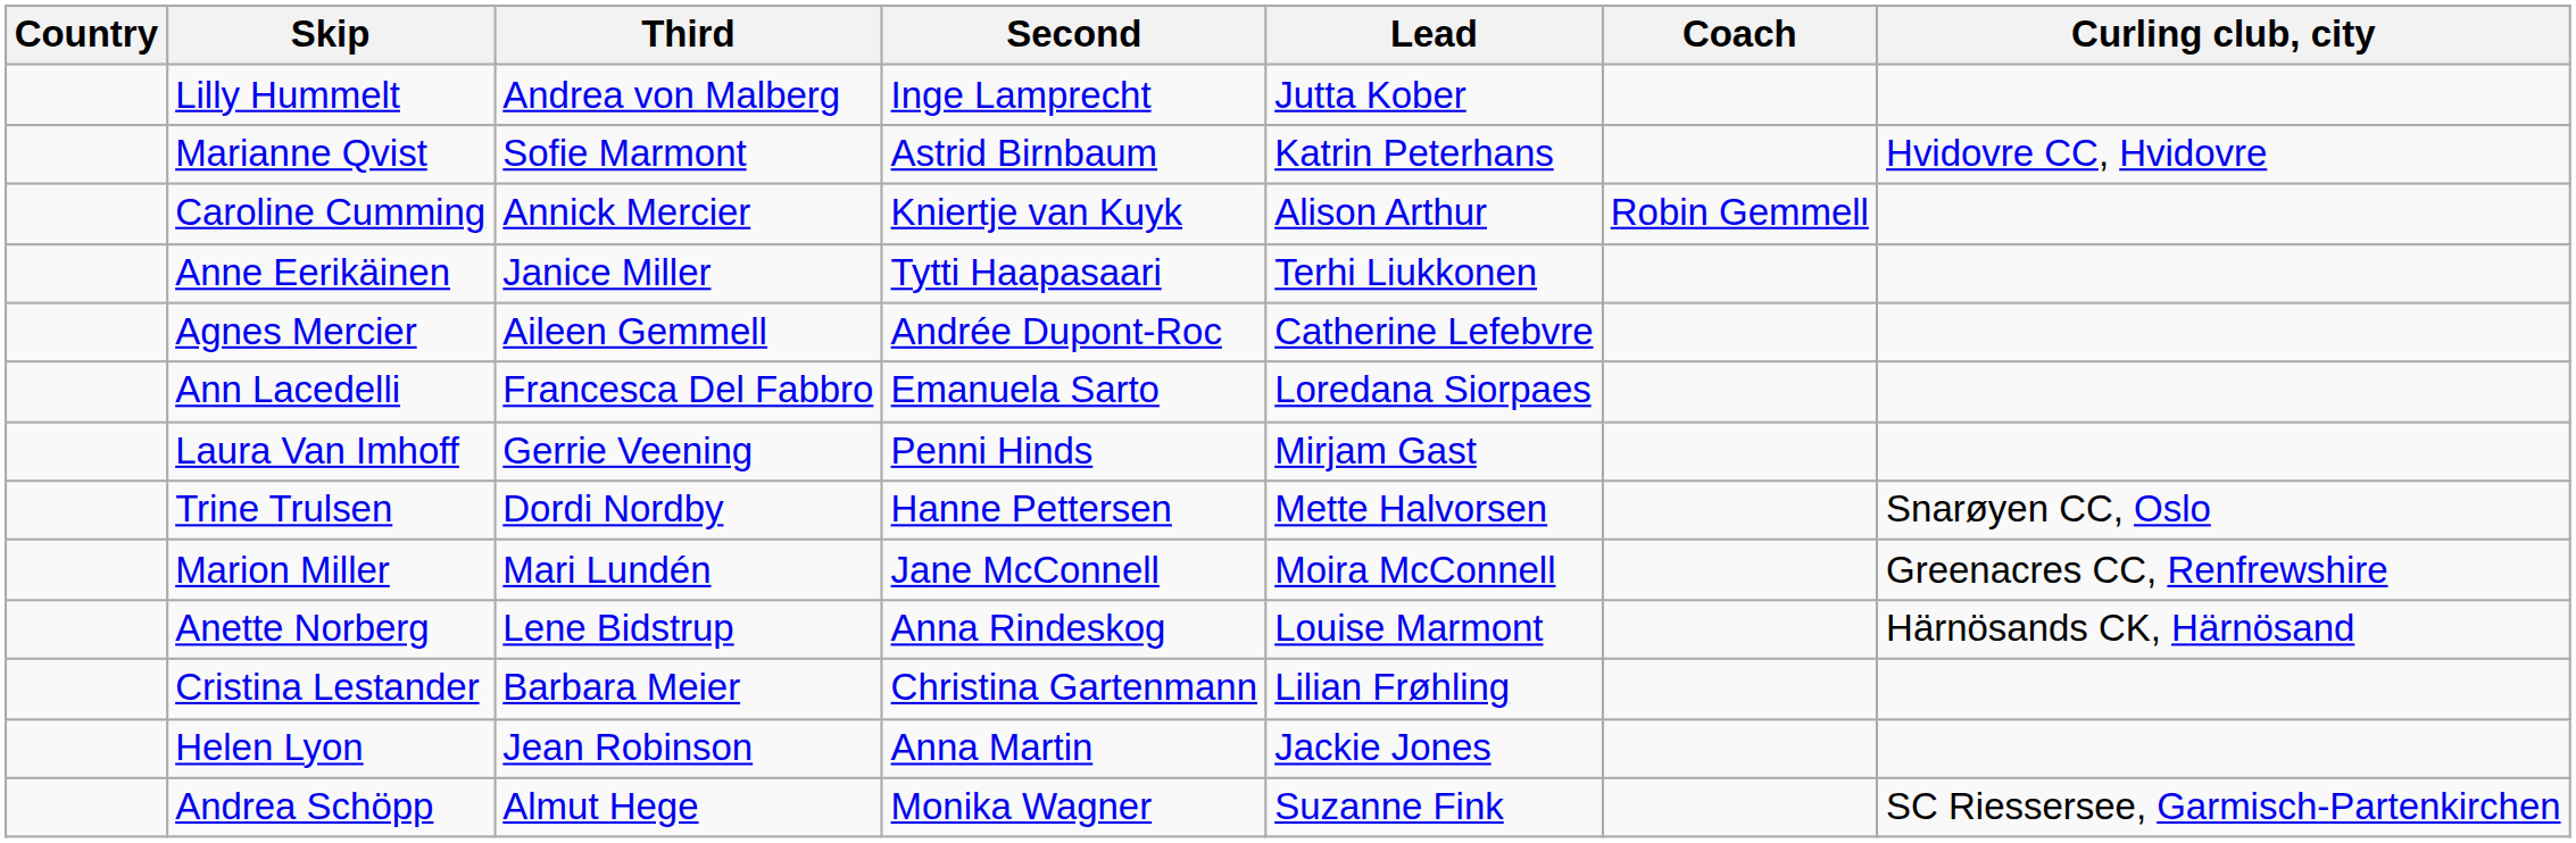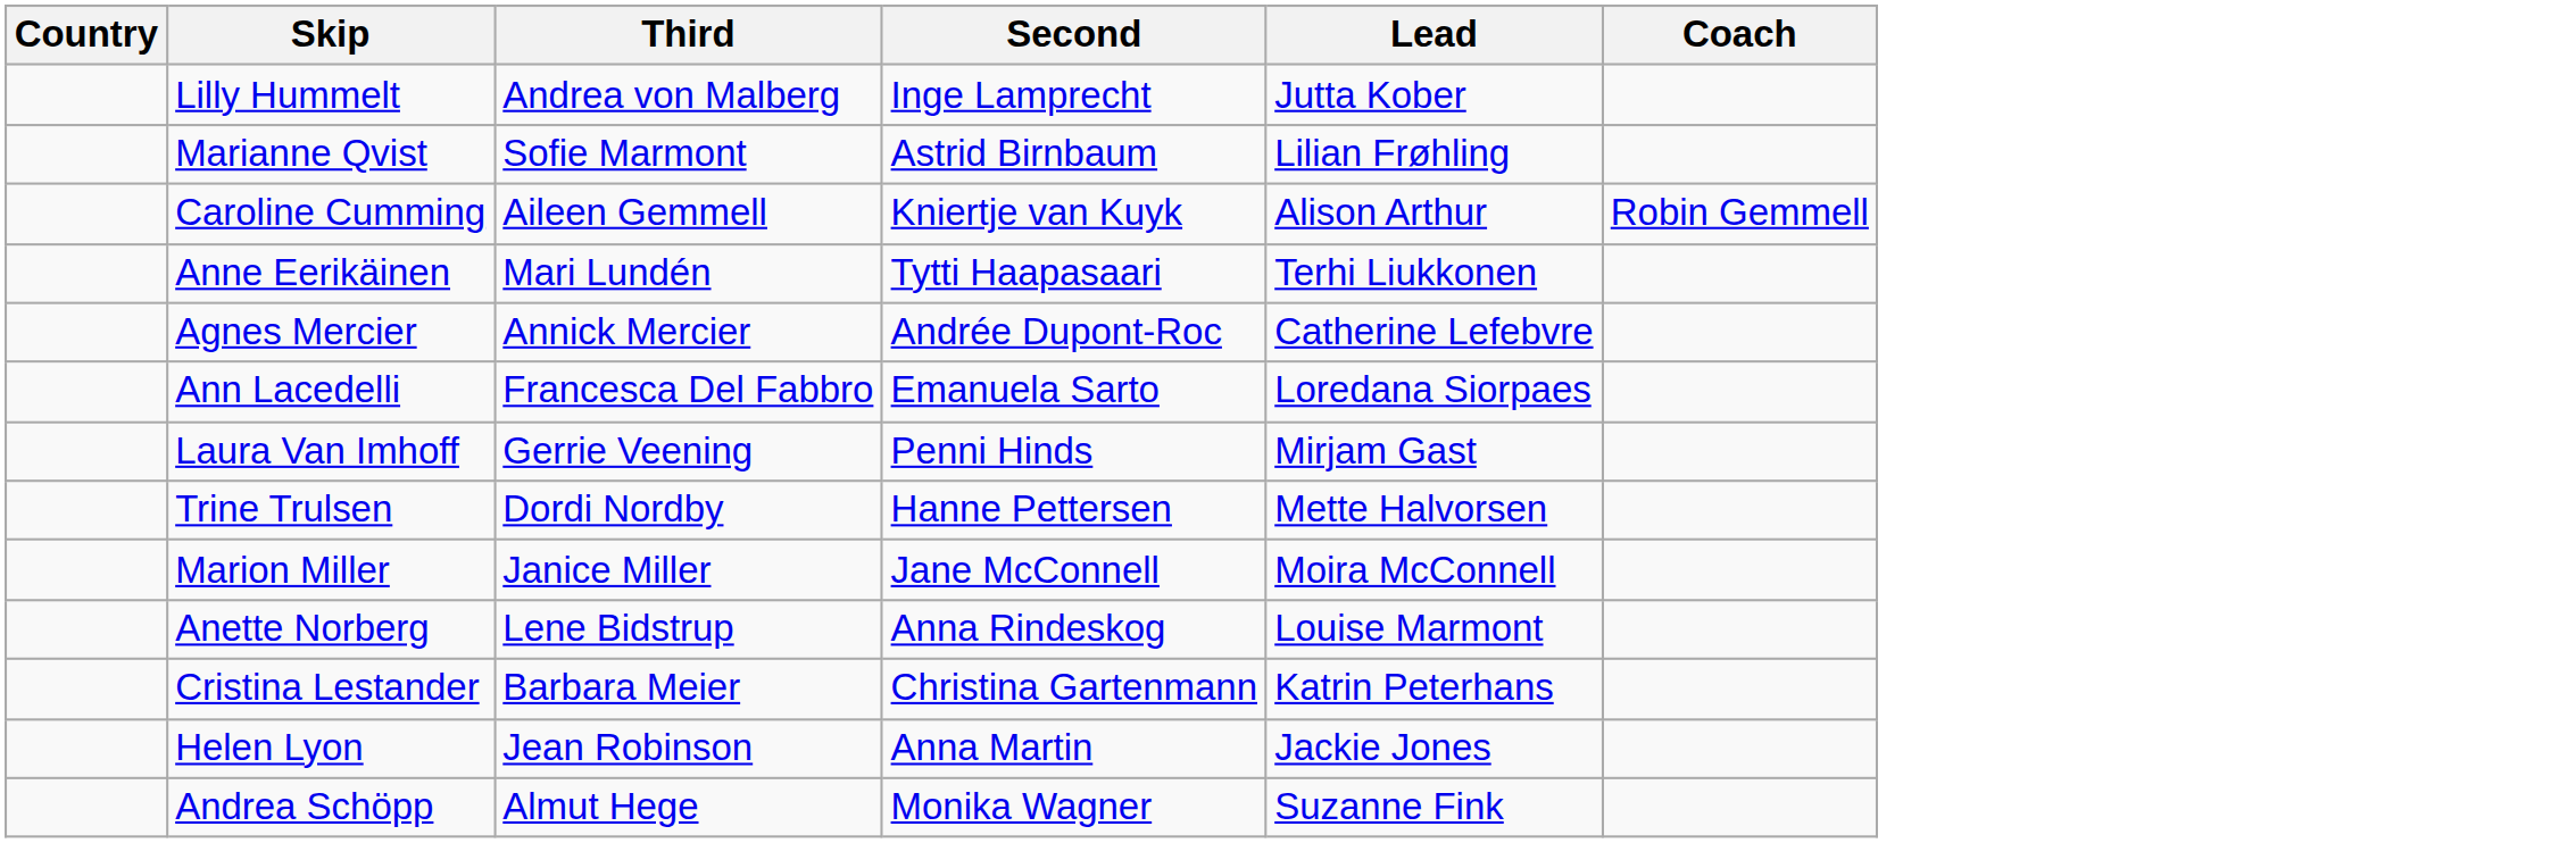- column: Curling club, city | Hvidovre CC, Hvidovre | Snarøyen CC, Oslo | Greenacres CC, Renfrewshire | Härnösands CK, Härnösand | SC Riessersee, Garmisch-Partenkirchen
Marianne Qvist | Lead: Katrin Peterhans -> Lilian Frøhling
Caroline Cumming | Third: Annick Mercier -> Aileen Gemmell
Anne Eerikäinen | Third: Janice Miller -> Mari Lundén
Agnes Mercier | Third: Aileen Gemmell -> Annick Mercier
Marion Miller | Third: Mari Lundén -> Janice Miller
Cristina Lestander | Lead: Lilian Frøhling -> Katrin Peterhans
